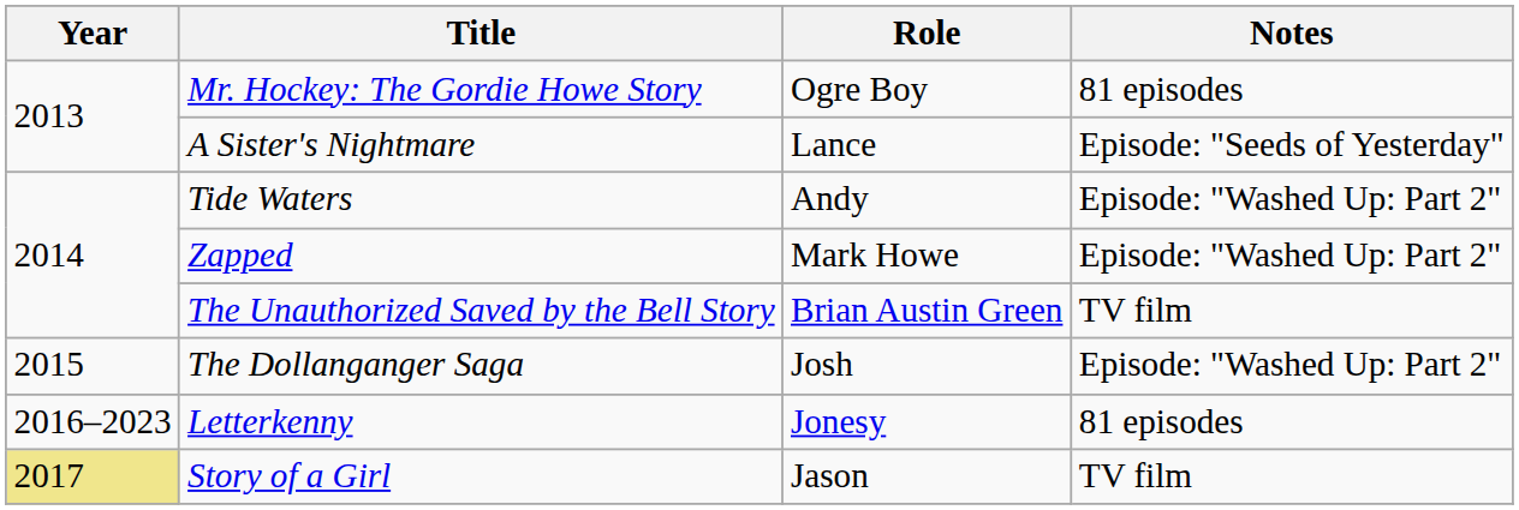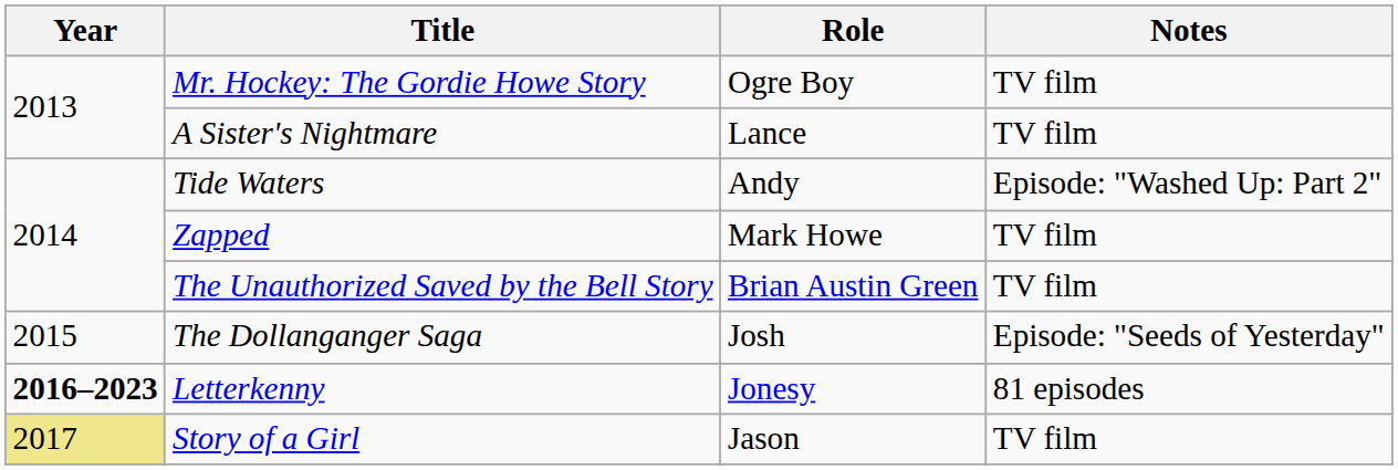Mr. Hockey: The Gordie Howe Story | Notes: 81 episodes -> TV film
A Sister's Nightmare | Notes: Episode: "Seeds of Yesterday" -> TV film
Zapped | Notes: Episode: "Washed Up: Part 2" -> TV film
The Dollanganger Saga | Notes: Episode: "Washed Up: Part 2" -> Episode: "Seeds of Yesterday"
Letterkenny | Year: normal -> bold
